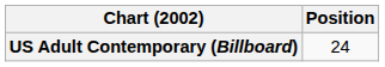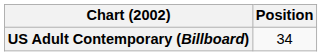US Adult Contemporary (Billboard) | Position: 24 -> 34
